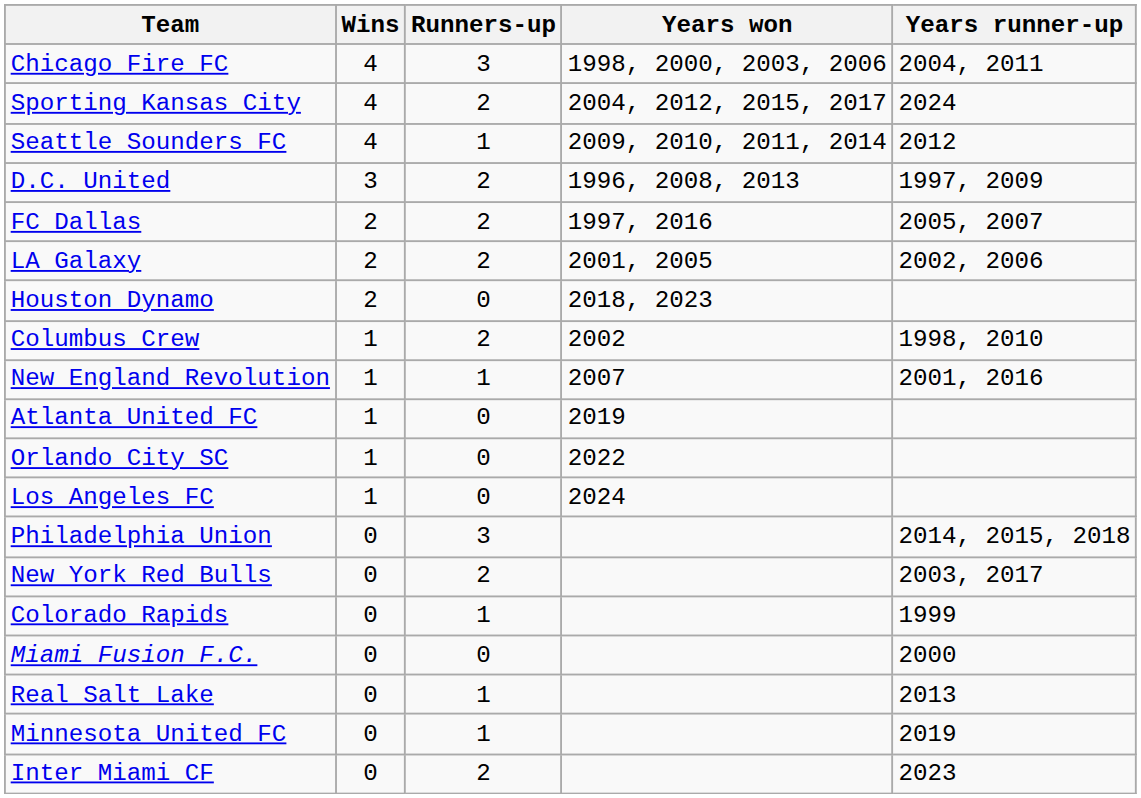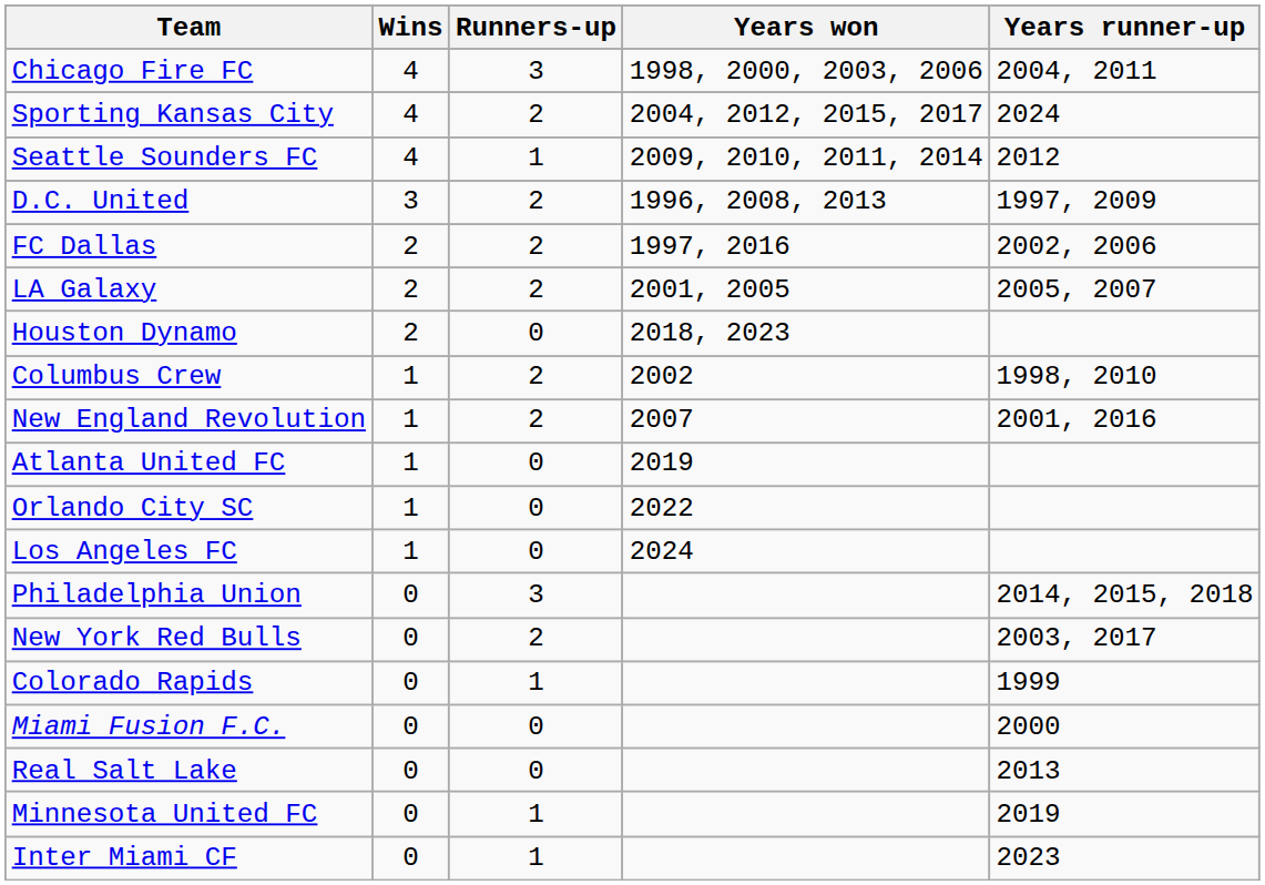FC Dallas | Years runner-up: 2005, 2007 -> 2002, 2006
LA Galaxy | Years runner-up: 2002, 2006 -> 2005, 2007
New England Revolution | Runners-up: 1 -> 2
Real Salt Lake | Runners-up: 1 -> 0
Inter Miami CF | Runners-up: 2 -> 1
